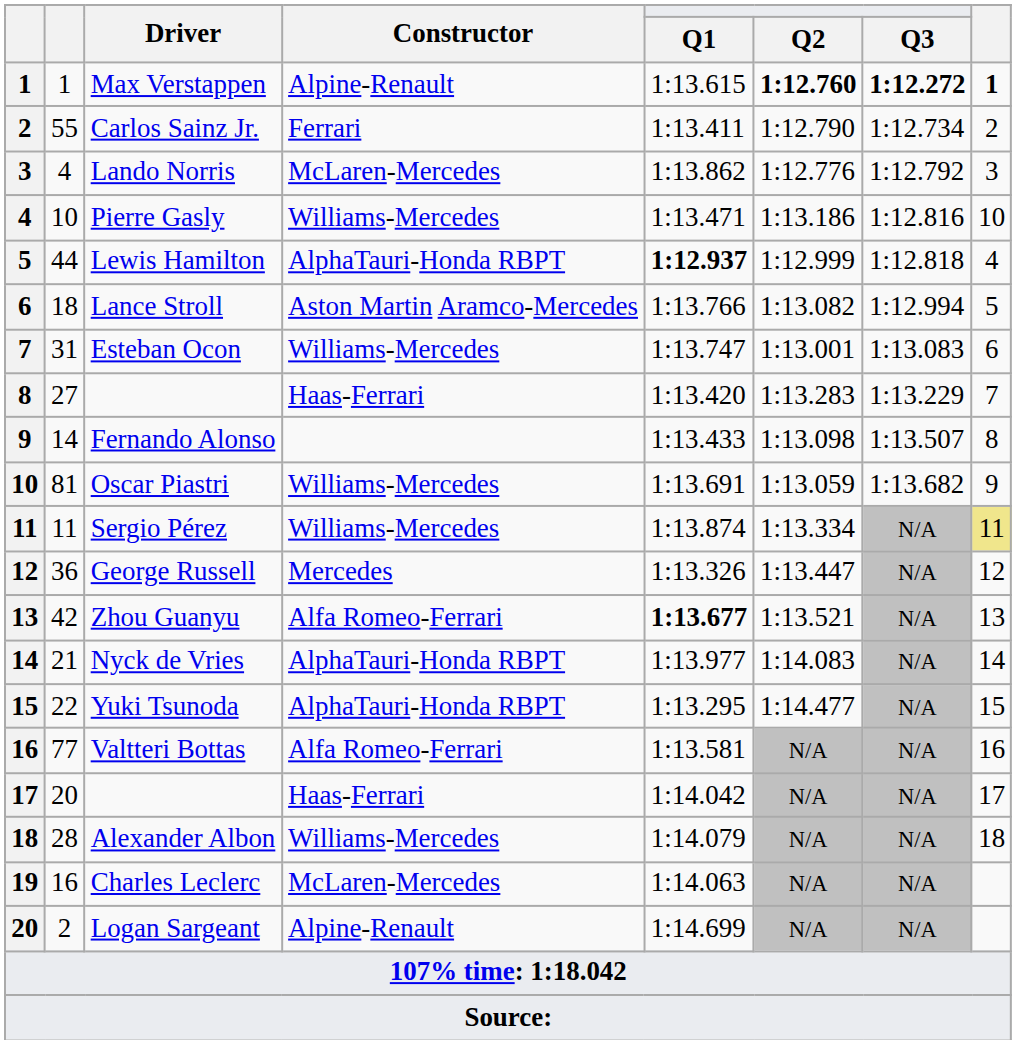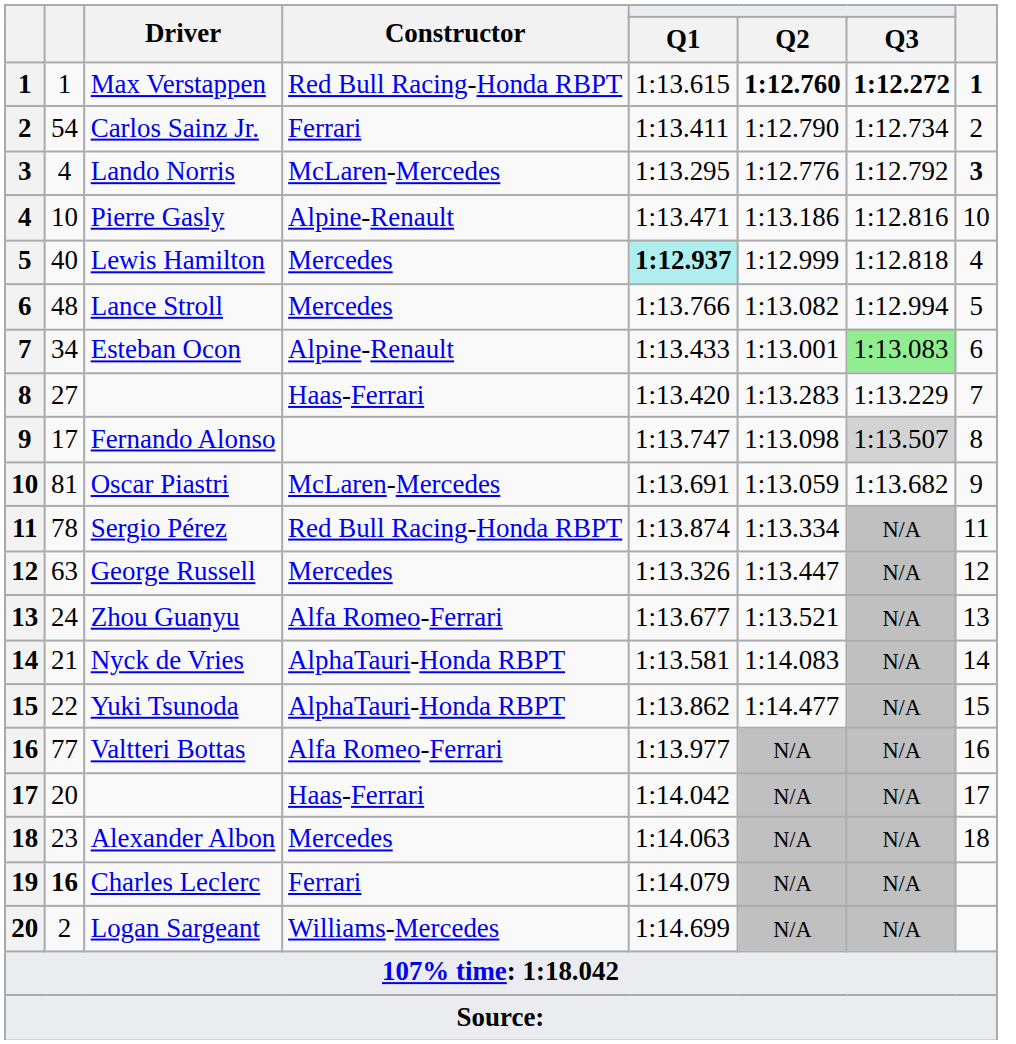Max Verstappen | Constructor: Alpine-Renault -> Red Bull Racing-Honda RBPT
Carlos Sainz Jr. | column 2: 55 -> 54
Lando Norris | Q1: 1:13.862 -> 1:13.295
Lando Norris | column 8: normal -> bold
Pierre Gasly | Constructor: Williams-Mercedes -> Alpine-Renault
Lewis Hamilton | column 2: 44 -> 40
Lewis Hamilton | Constructor: AlphaTauri-Honda RBPT -> Mercedes
Lewis Hamilton | Q1: no background -> paleturquoise background
Lance Stroll | column 2: 18 -> 48
Lance Stroll | Constructor: Aston Martin Aramco-Mercedes -> Mercedes
Esteban Ocon | column 2: 31 -> 34
Esteban Ocon | Constructor: Williams-Mercedes -> Alpine-Renault
Esteban Ocon | Q1: 1:13.747 -> 1:13.433
Esteban Ocon | Q3: no background -> lightgreen background
Fernando Alonso | column 2: 14 -> 17
Fernando Alonso | Q1: 1:13.433 -> 1:13.747
Fernando Alonso | Q3: no background -> lightgrey background
Oscar Piastri | Constructor: Williams-Mercedes -> McLaren-Mercedes
Sergio Pérez | column 2: 11 -> 78
Sergio Pérez | Constructor: Williams-Mercedes -> Red Bull Racing-Honda RBPT
Sergio Pérez | column 8: khaki background -> no background
George Russell | column 2: 36 -> 63
Zhou Guanyu | column 2: 42 -> 24
Zhou Guanyu | Q1: bold -> normal
Nyck de Vries | Q1: 1:13.977 -> 1:13.581
Yuki Tsunoda | Q1: 1:13.295 -> 1:13.862
Valtteri Bottas | Q1: 1:13.581 -> 1:13.977
Alexander Albon | column 2: 28 -> 23
Alexander Albon | Constructor: Williams-Mercedes -> Mercedes
Alexander Albon | Q1: 1:14.079 -> 1:14.063
Charles Leclerc | column 2: normal -> bold
Charles Leclerc | Constructor: McLaren-Mercedes -> Ferrari
Charles Leclerc | Q1: 1:14.063 -> 1:14.079
Logan Sargeant | Constructor: Alpine-Renault -> Williams-Mercedes
